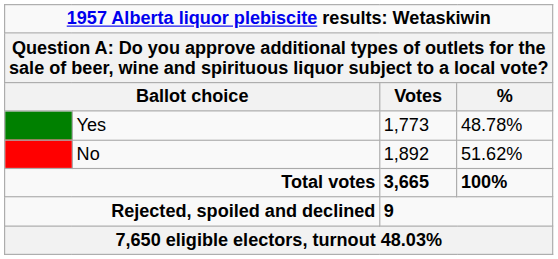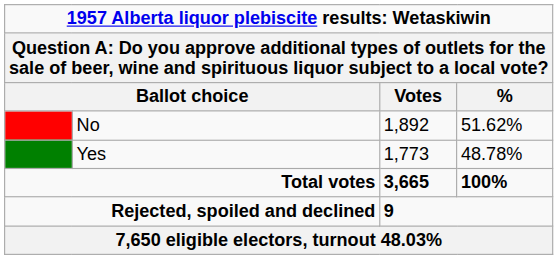rows swapped: No <-> Yes
